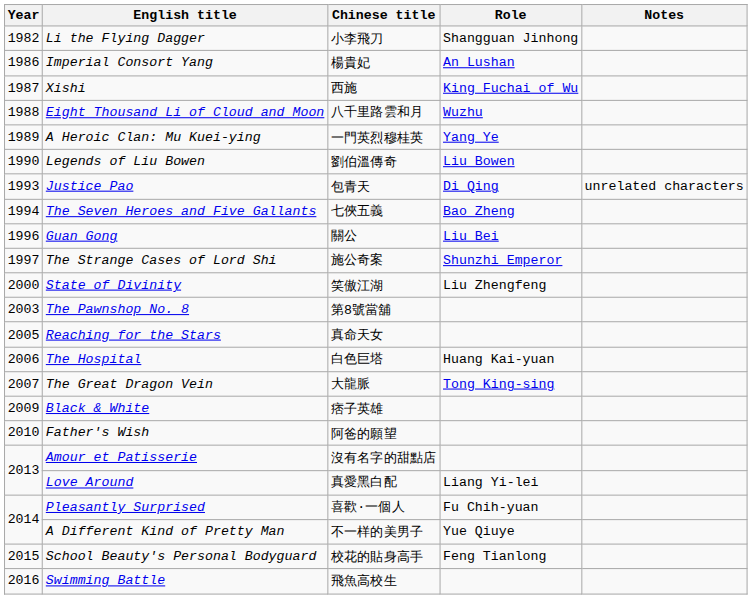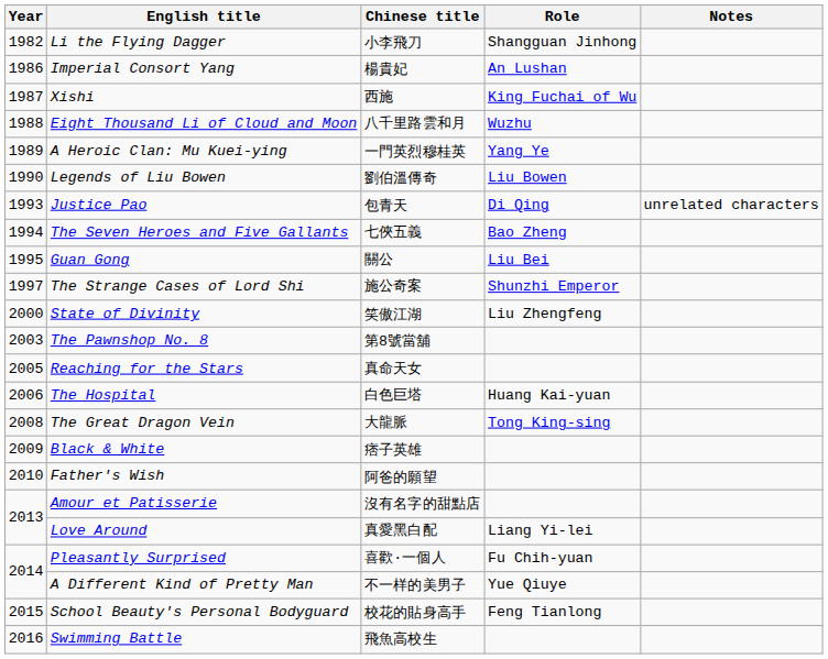Guan Gong | Year: 1996 -> 1995
The Great Dragon Vein | Year: 2007 -> 2008
